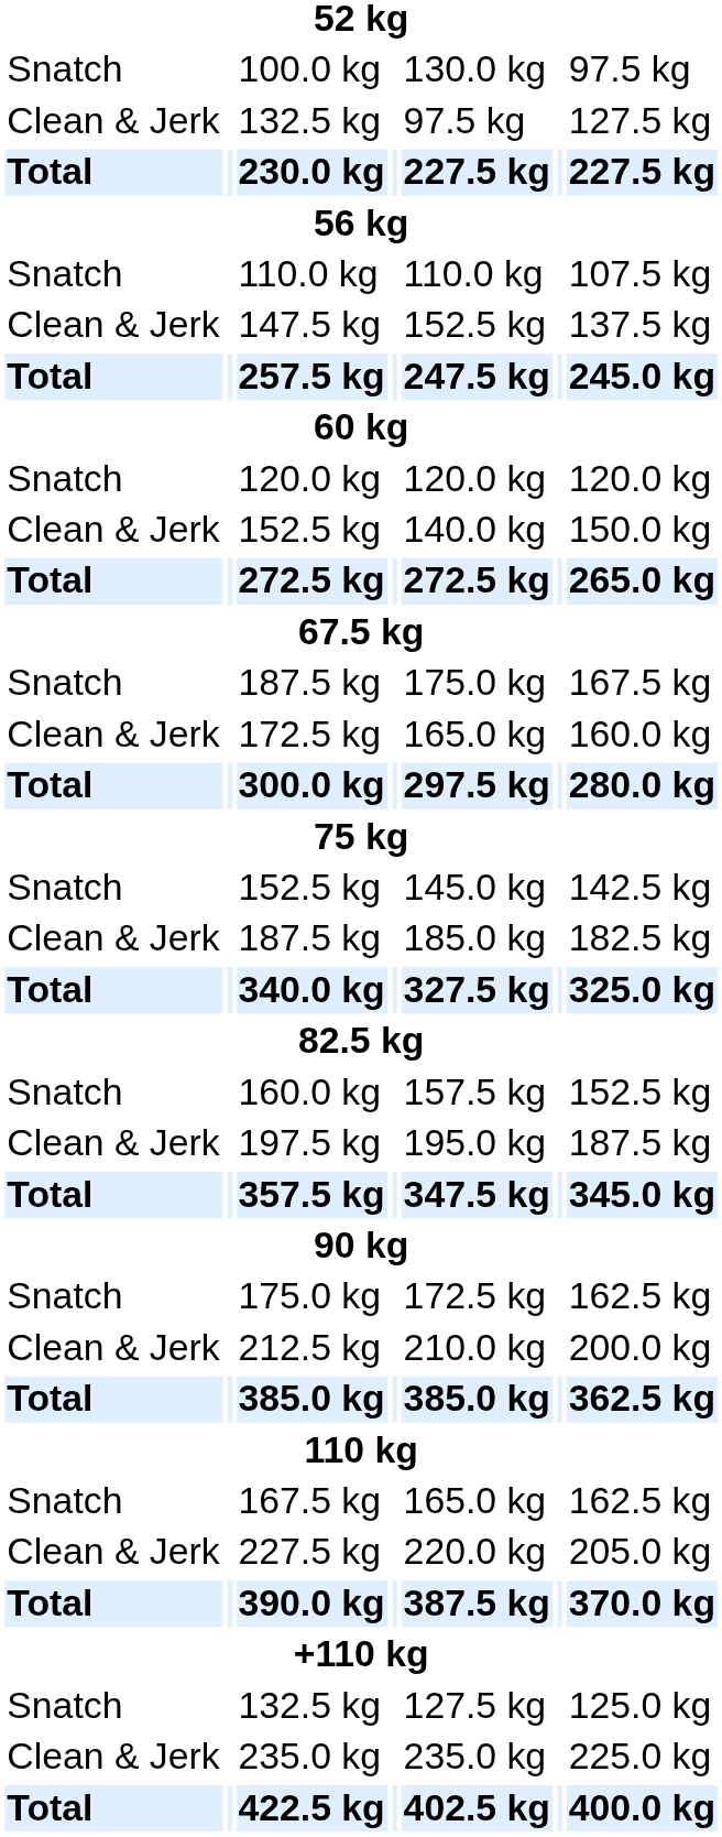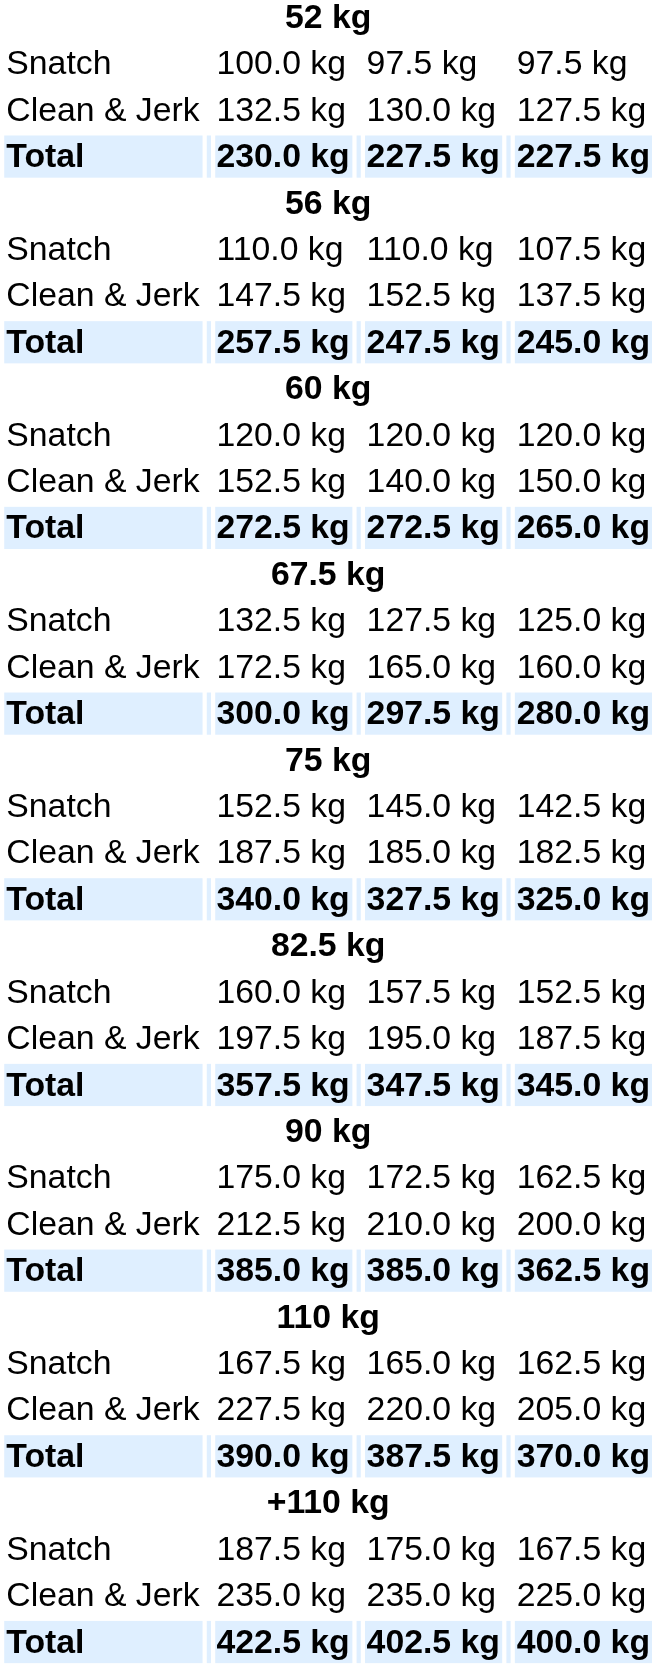100.0 kg | column 5: 130.0 kg -> 97.5 kg
Clean & Jerk / 132.5 kg | column 5: 97.5 kg -> 130.0 kg
rows swapped: Snatch / 132.5 kg <-> Snatch / 187.5 kg
